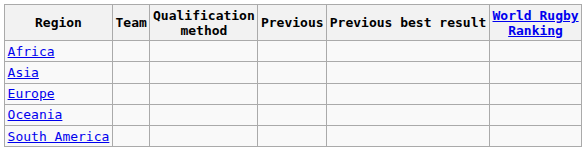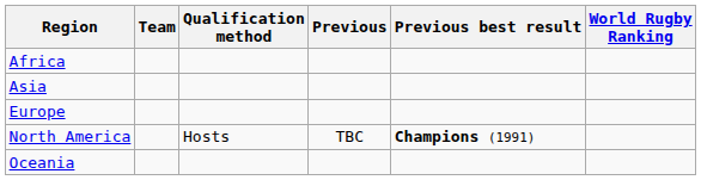+ row: North America | Hosts | TBC | Champions (1991)
- row: South America
